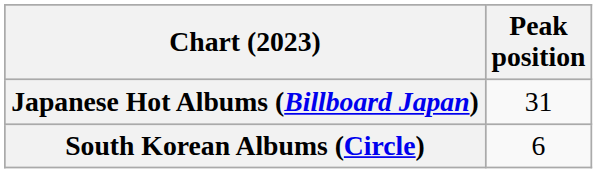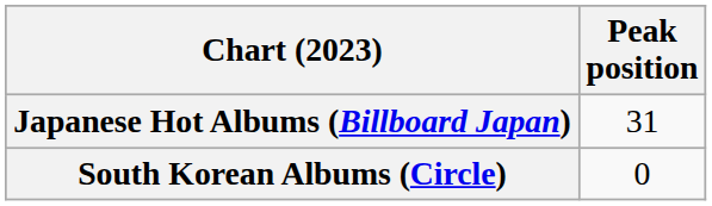South Korean Albums (Circle) | Peak position: 6 -> 0
